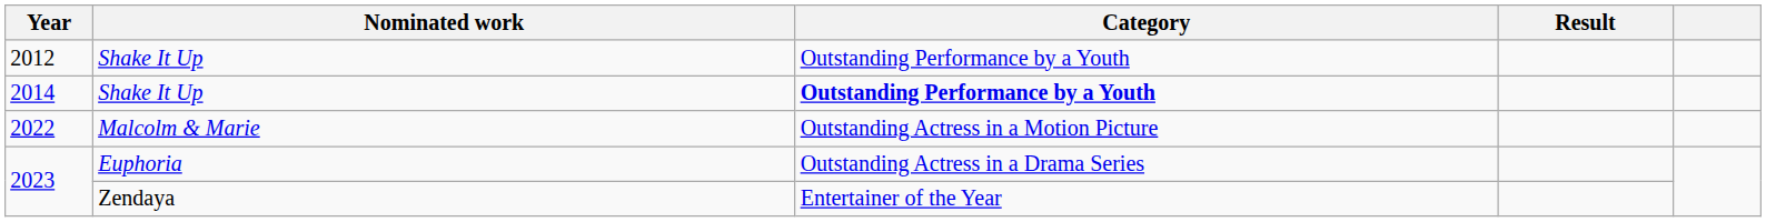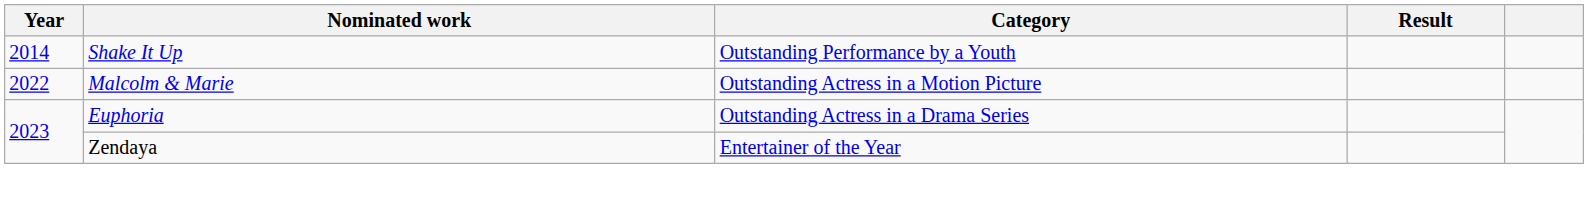- row: 2012 | Shake It Up | Outstanding Performance by a Youth
2014 | Category: bold -> normal
